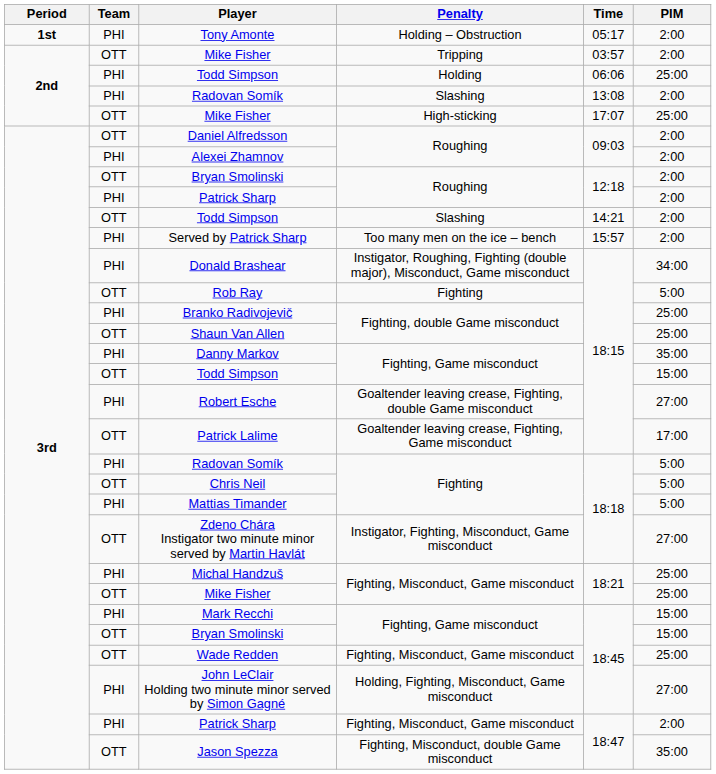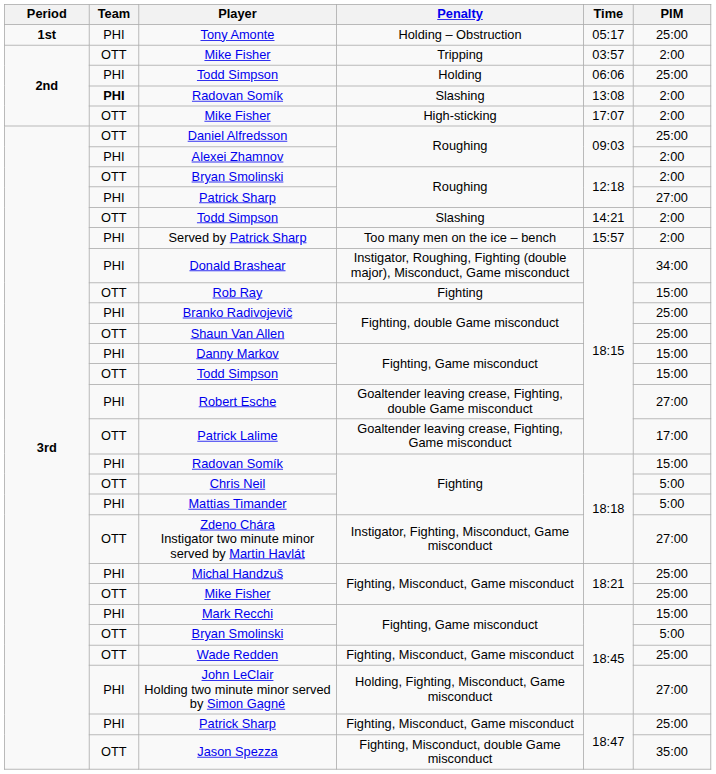Tony Amonte | PIM: 2:00 -> 25:00
Radovan Somík / Slashing | Team: normal -> bold
Mike Fisher / High-sticking | PIM: 25:00 -> 2:00
Daniel Alfredsson | PIM: 2:00 -> 25:00
Patrick Sharp / Roughing | PIM: 2:00 -> 27:00
Rob Ray | PIM: 5:00 -> 15:00
Danny Markov | PIM: 35:00 -> 15:00
Radovan Somík / Fighting | PIM: 5:00 -> 15:00
Bryan Smolinski / Fighting, Game misconduct | PIM: 15:00 -> 5:00
Patrick Sharp / Fighting, Misconduct, Game misconduct | PIM: 2:00 -> 25:00
